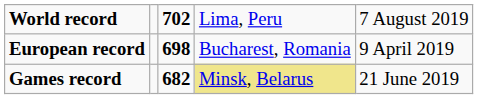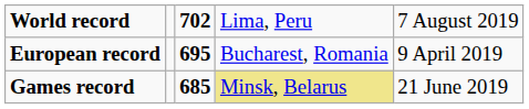European record | column 3: 698 -> 695
Games record | column 3: 682 -> 685
